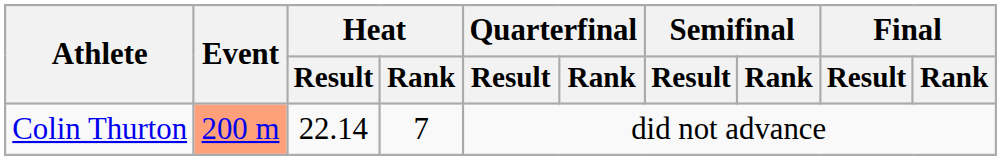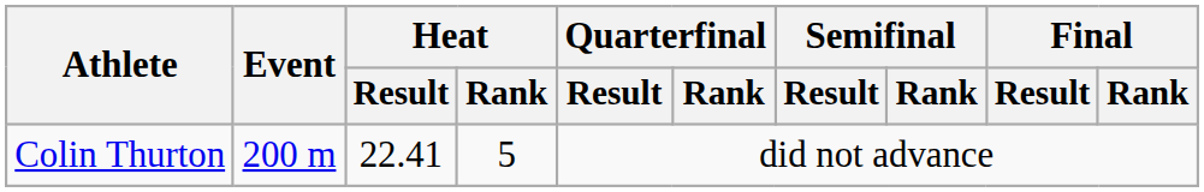Colin Thurton | Event: lightsalmon background -> no background
Colin Thurton | Heat / Result: 22.14 -> 22.41
Colin Thurton | Heat / Rank: 7 -> 5
